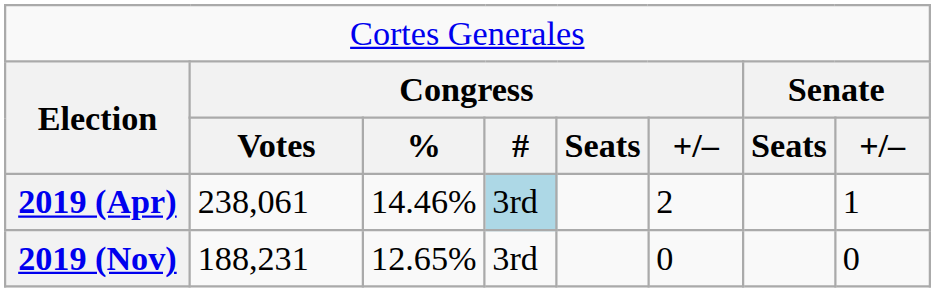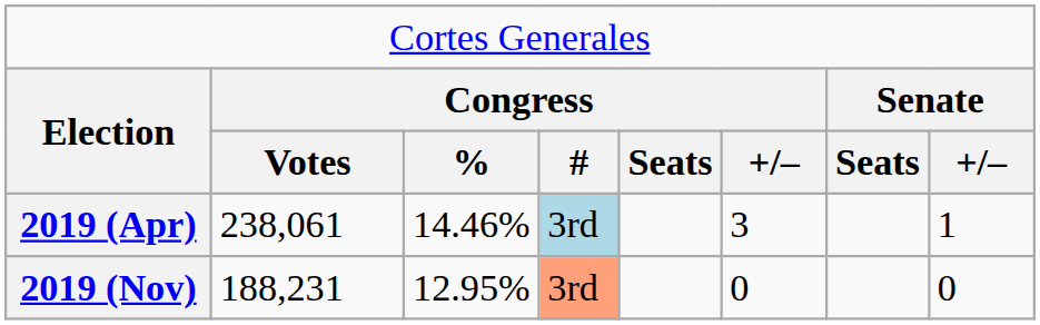2019 (Apr) | column 6: 2 -> 3
2019 (Nov) | column 3: 12.65% -> 12.95%
2019 (Nov) | column 4: no background -> lightsalmon background
